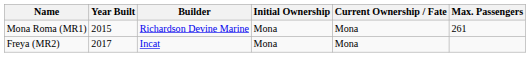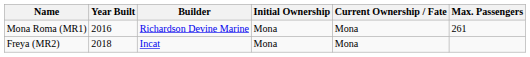Mona Roma (MR1) | Year Built: 2015 -> 2016
Freya (MR2) | Year Built: 2017 -> 2018
